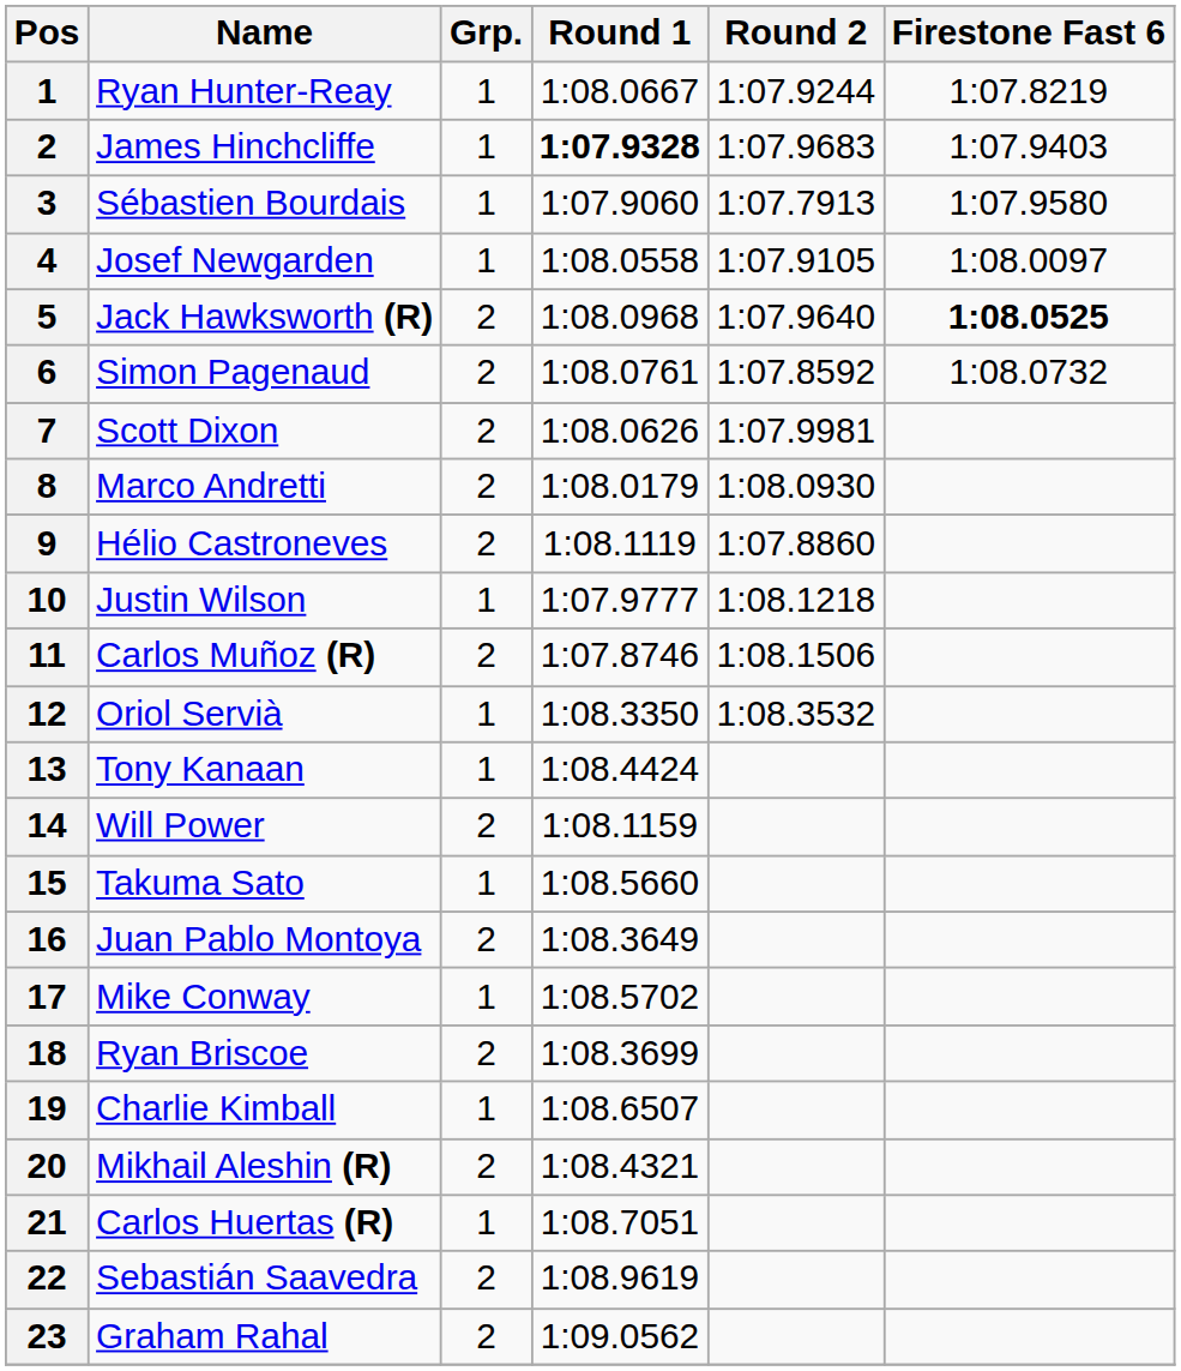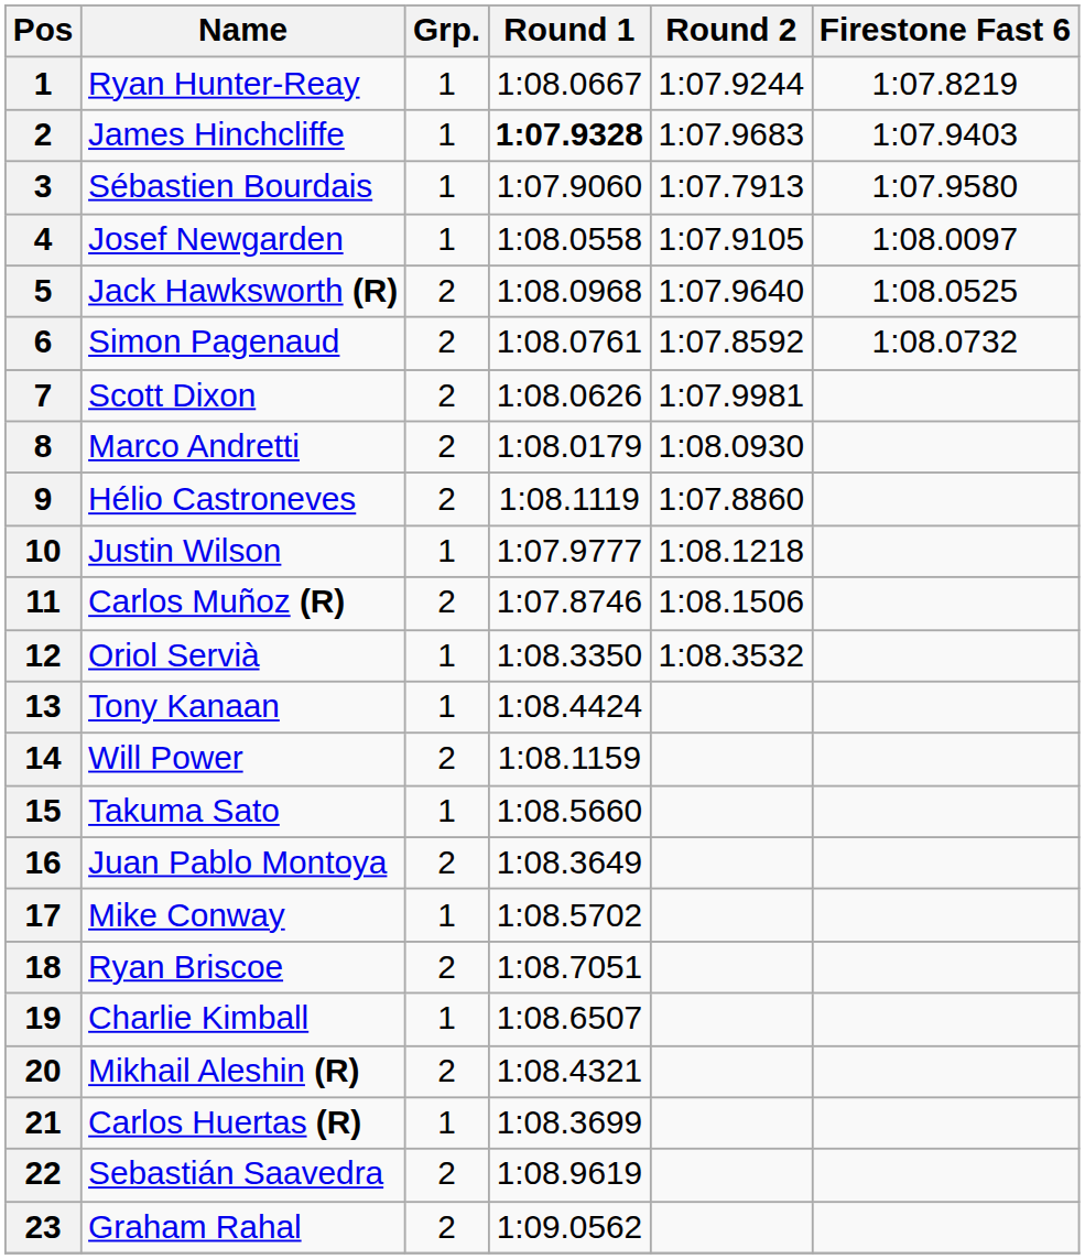Jack Hawksworth (R) | Firestone Fast 6: bold -> normal
Ryan Briscoe | Round 1: 1:08.3699 -> 1:08.7051
Carlos Huertas (R) | Round 1: 1:08.7051 -> 1:08.3699
